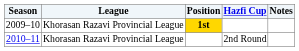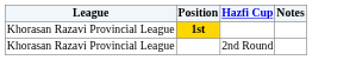- column: Season | 2009–10 | 2010–11
